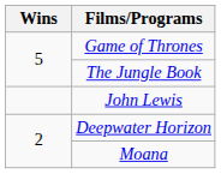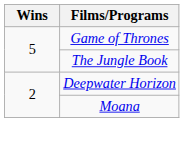- row: John Lewis
